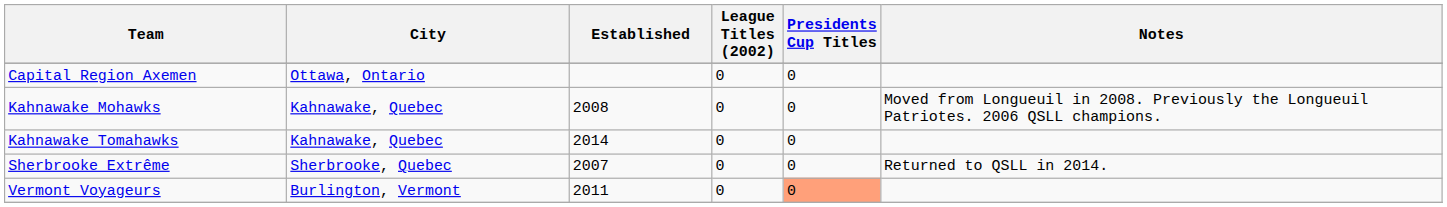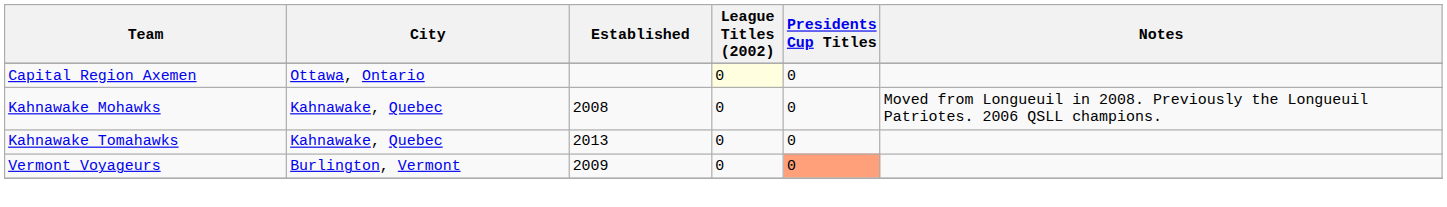Capital Region Axemen | League Titles (2002): no background -> lightyellow background
Kahnawake Tomahawks | Established: 2014 -> 2013
- row: Sherbrooke Extrême | Sherbrooke, Quebec | 2007 | 0 | 0 | Returned to QSLL in 2014.
Vermont Voyageurs | Established: 2011 -> 2009
